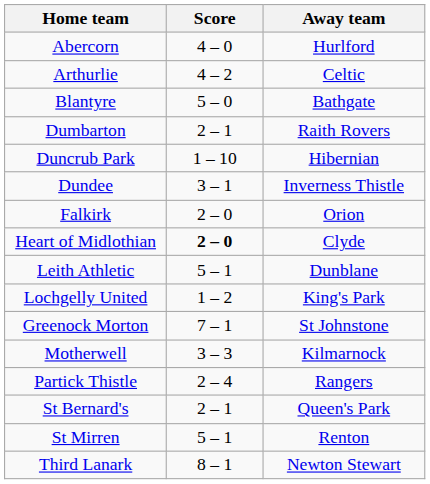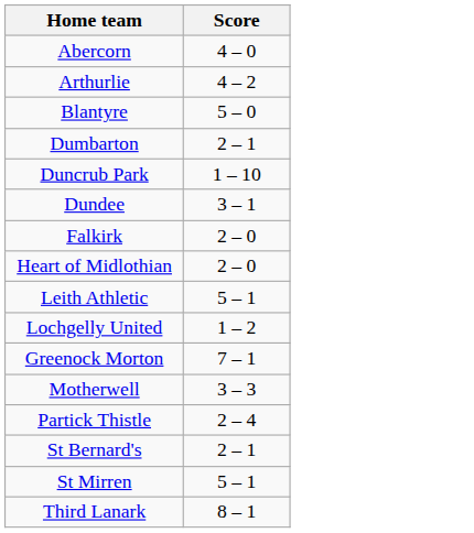- column: Away team | Hurlford | Celtic | Bathgate | Raith Rovers | Hibernian | Inverness Thistle | Orion | Clyde | Dunblane | King's Park | St Johnstone | Kilmarnock | Rangers | Queen's Park | Renton | Newton Stewart
Heart of Midlothian | Score: bold -> normal
